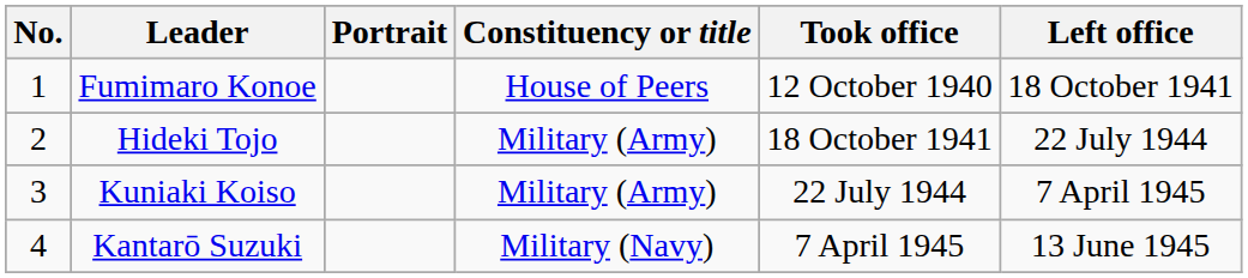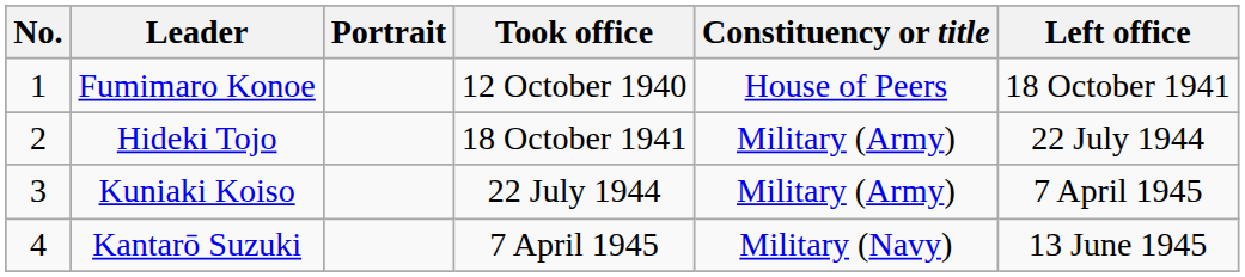columns swapped: Constituency or title <-> Took office
